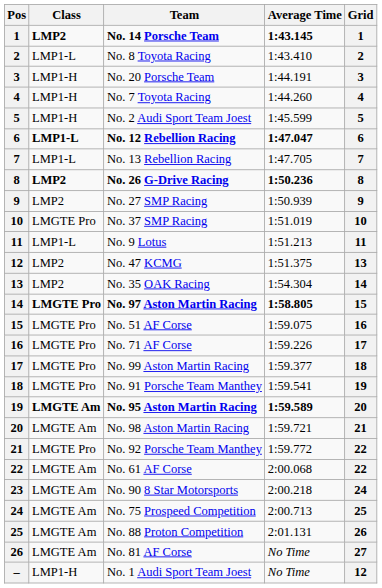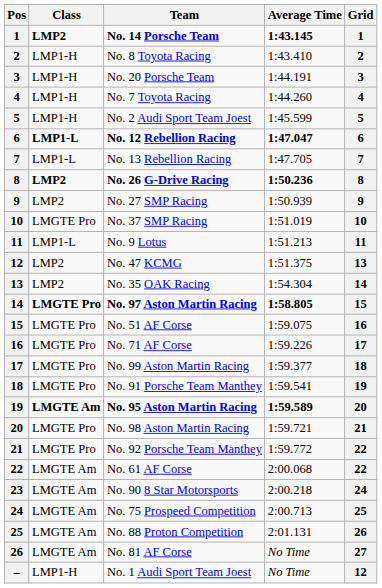No. 8 Toyota Racing | Class: LMP1-L -> LMP1-H
No. 98 Aston Martin Racing | Class: LMGTE Am -> LMGTE Pro
